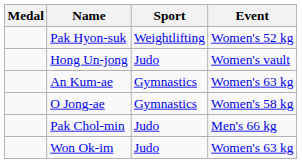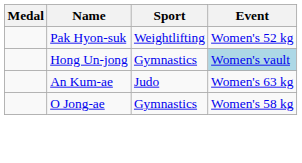Hong Un-jong | Sport: Judo -> Gymnastics
Hong Un-jong | Event: no background -> lightblue background
An Kum-ae | Sport: Gymnastics -> Judo
- row: Pak Chol-min | Judo | Men's 66 kg
- row: Won Ok-im | Judo | Women's 63 kg
